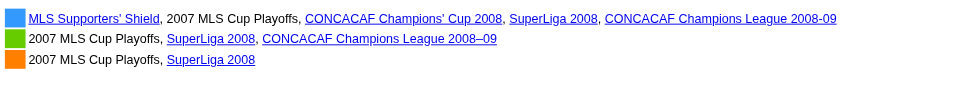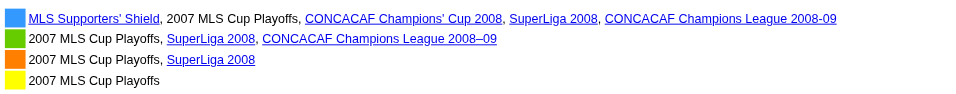+ row: 2007 MLS Cup Playoffs
